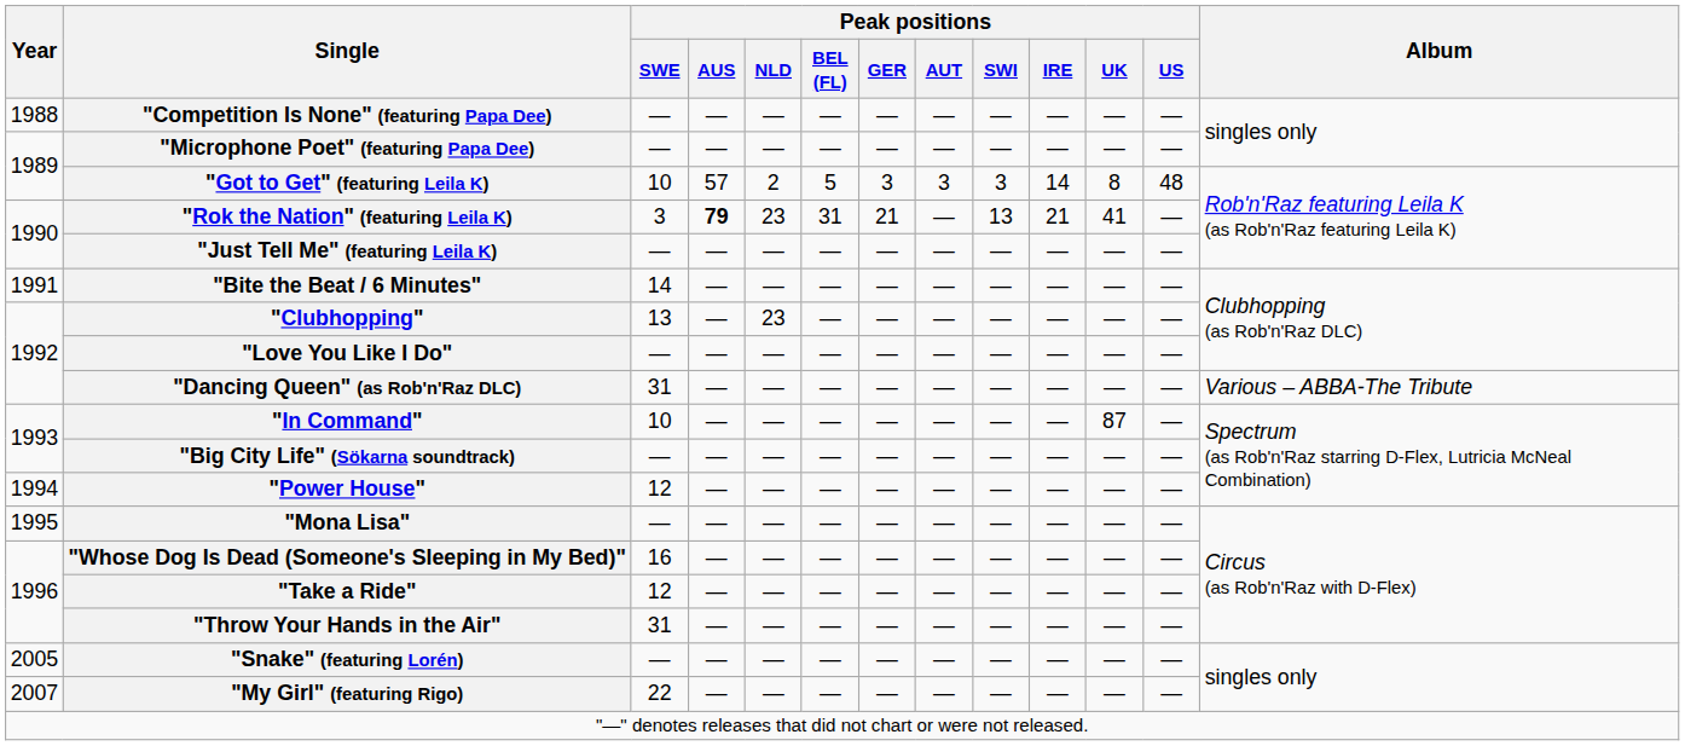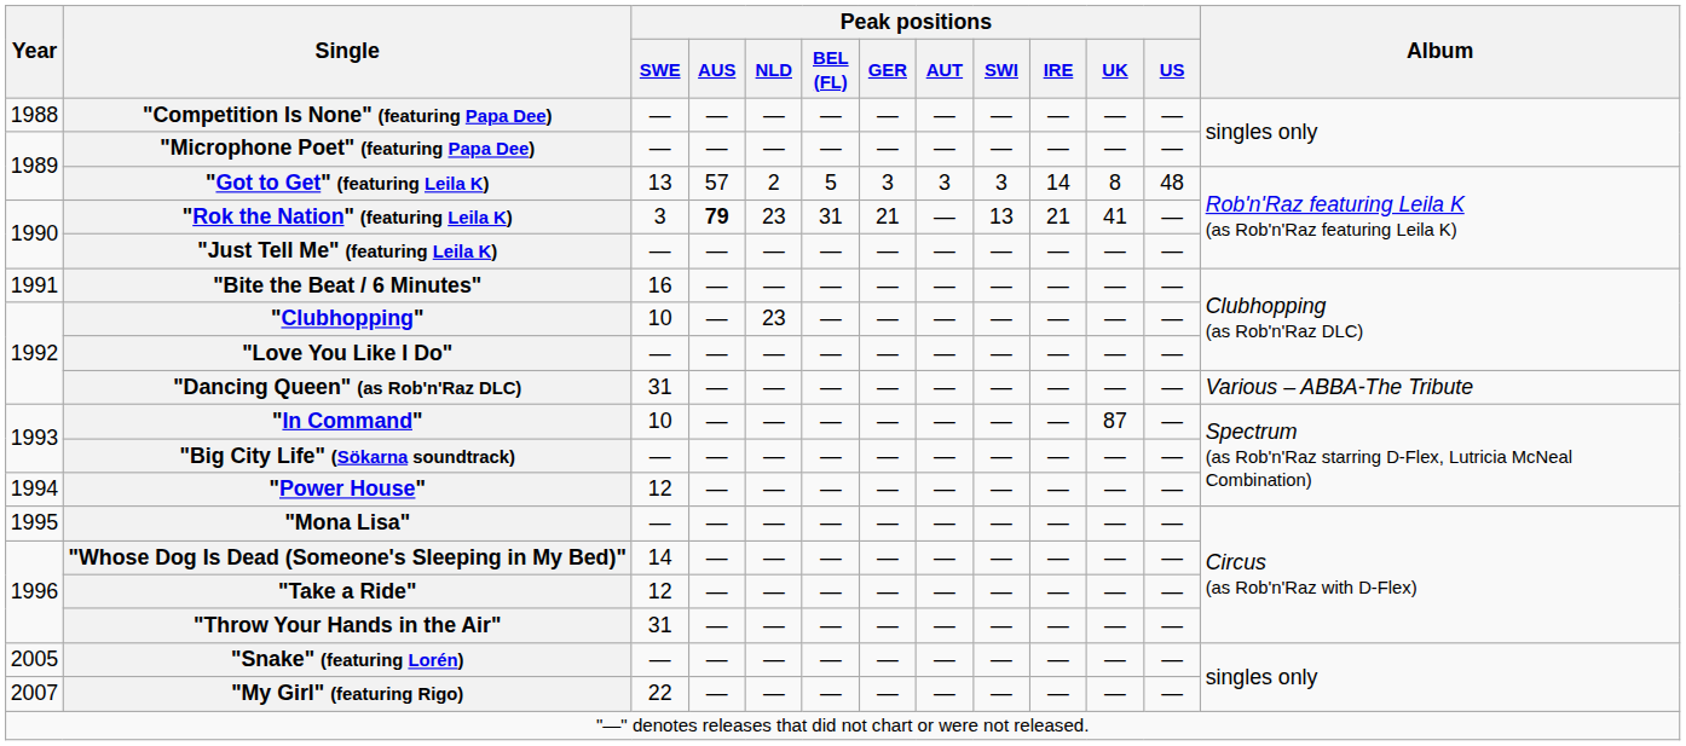"Got to Get" (featuring Leila K) | Peak positions / SWE: 10 -> 13
"Bite the Beat / 6 Minutes" | Peak positions / SWE: 14 -> 16
"Clubhopping" | Peak positions / SWE: 13 -> 10
"Whose Dog Is Dead (Someone's Sleeping in My Bed)" | Peak positions / SWE: 16 -> 14
